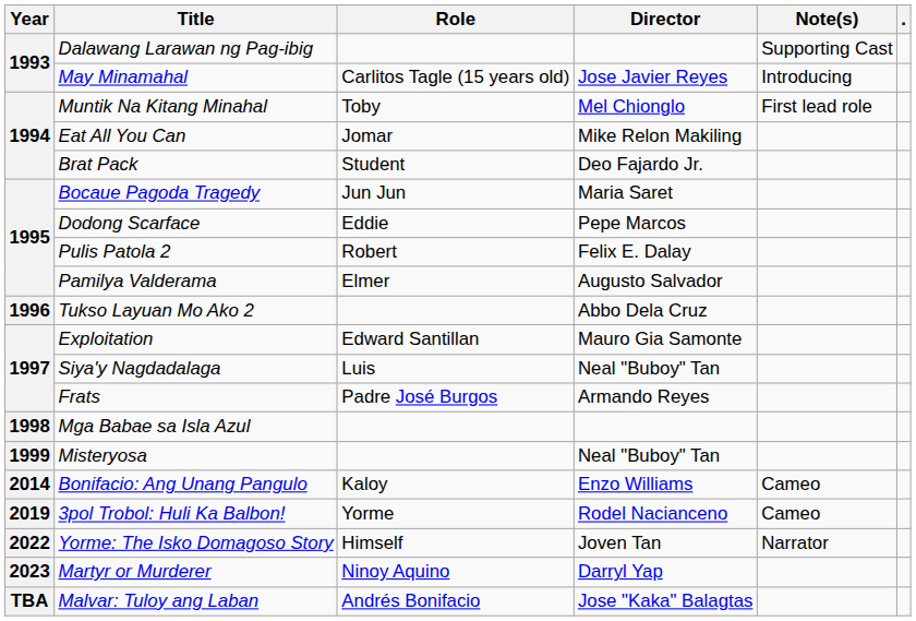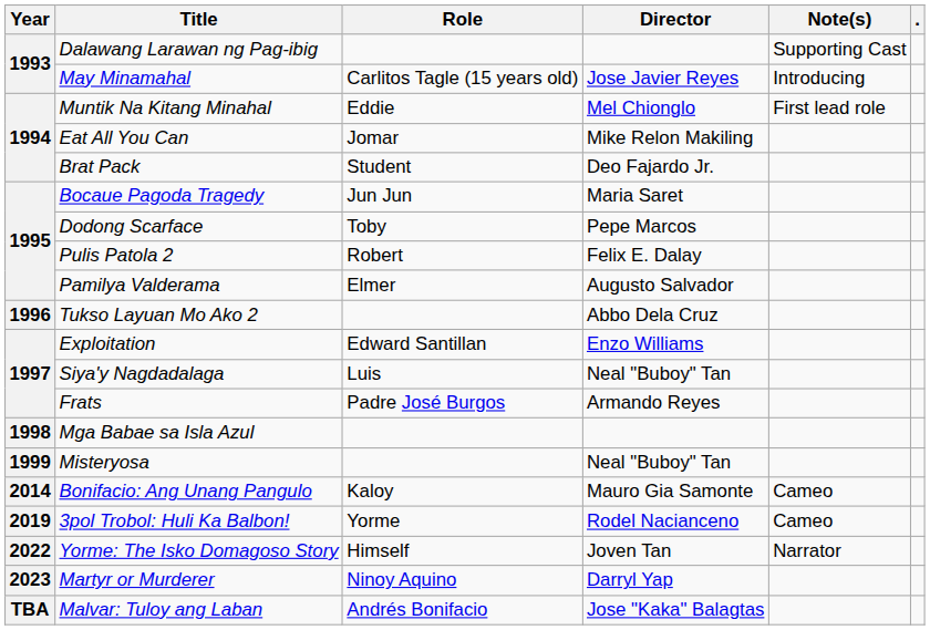Muntik Na Kitang Minahal | Role: Toby -> Eddie
Dodong Scarface | Role: Eddie -> Toby
Exploitation | Director: Mauro Gia Samonte -> Enzo Williams
Bonifacio: Ang Unang Pangulo | Director: Enzo Williams -> Mauro Gia Samonte
